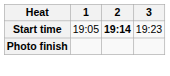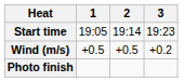Start time | 2: bold -> normal
+ row: Wind (m/s) | +0.5 | +0.5 | +0.2
